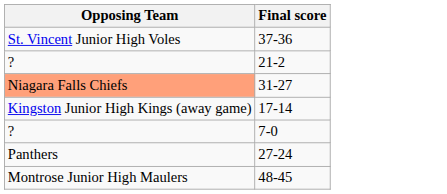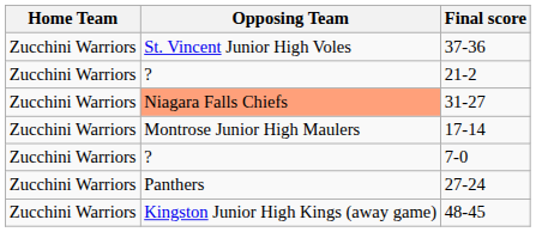+ column: Home Team | Zucchini Warriors | Zucchini Warriors | Zucchini Warriors | Zucchini Warriors | Zucchini Warriors | Zucchini Warriors | Zucchini Warriors
17-14 | Opposing Team: Kingston Junior High Kings (away game) -> Montrose Junior High Maulers
48-45 | Opposing Team: Montrose Junior High Maulers -> Kingston Junior High Kings (away game)
